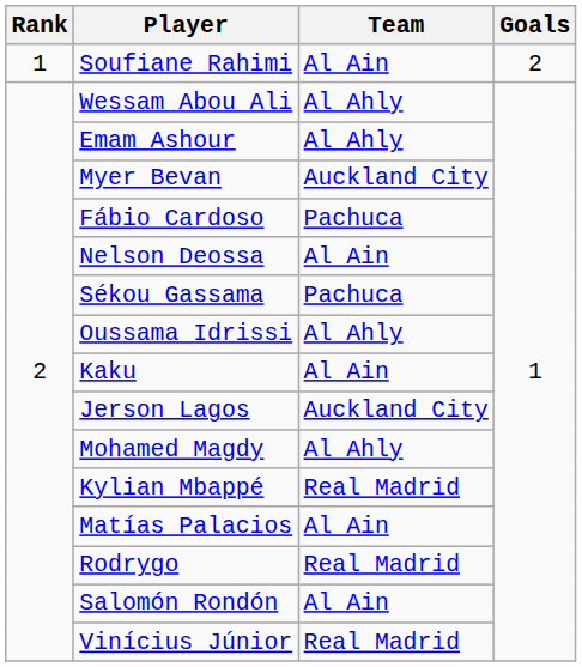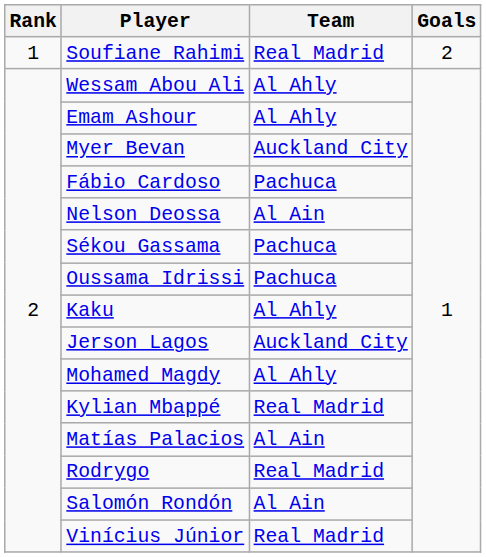Soufiane Rahimi | Team: Al Ain -> Real Madrid
Oussama Idrissi | Team: Al Ahly -> Pachuca
Kaku | Team: Al Ain -> Al Ahly
